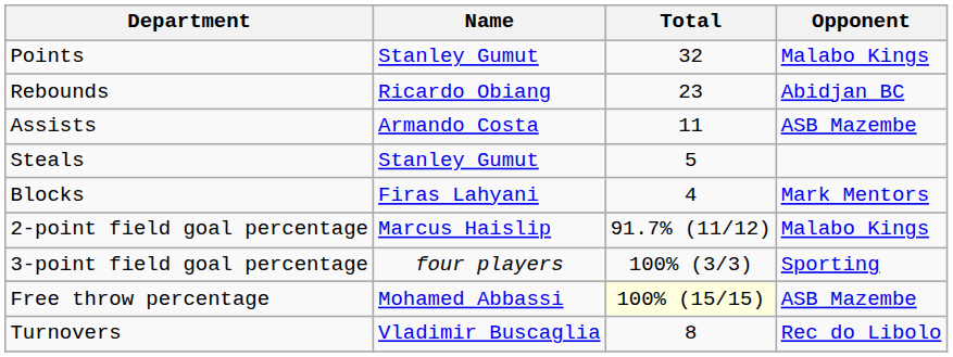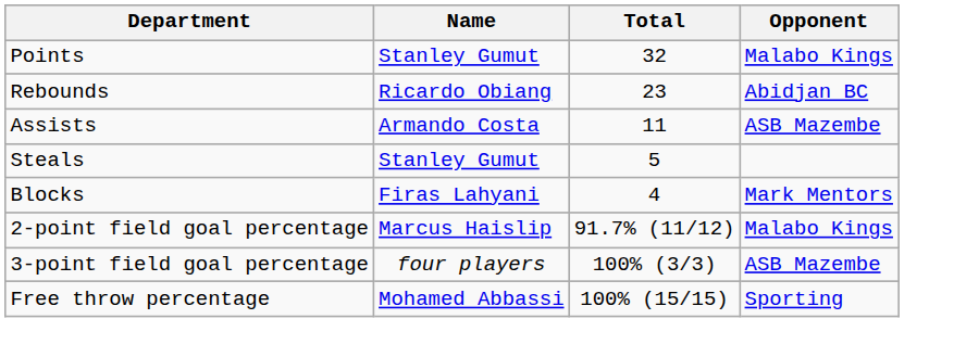3-point field goal percentage | Opponent: Sporting -> ASB Mazembe
Free throw percentage | Total: lightyellow background -> no background
Free throw percentage | Opponent: ASB Mazembe -> Sporting
- row: Turnovers | Vladimir Buscaglia | 8 | Rec do Libolo
